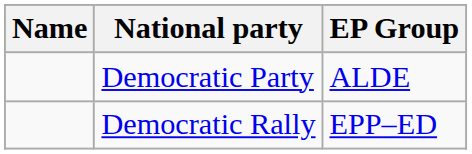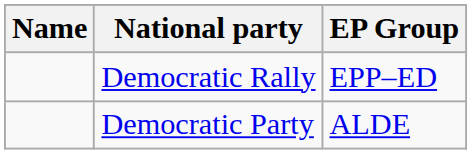rows swapped: Democratic Rally <-> Democratic Party
